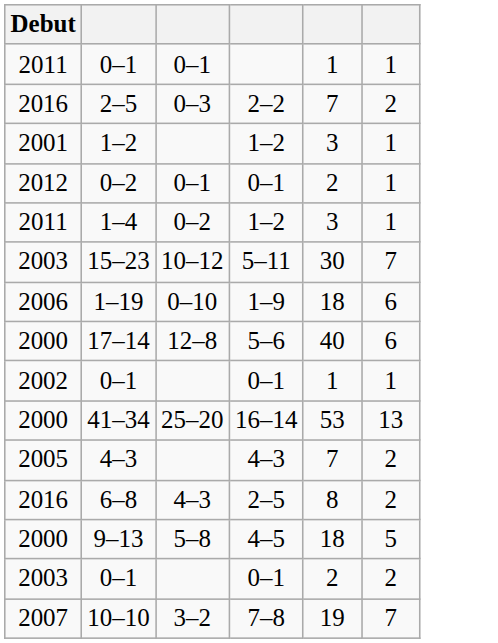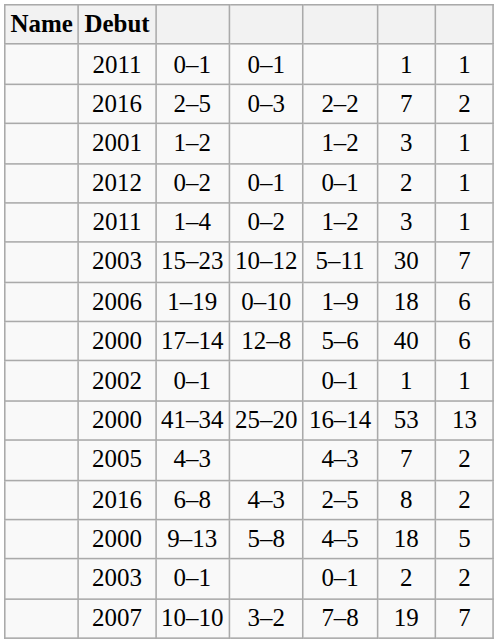+ column: Name
